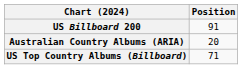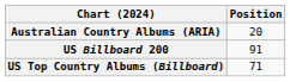rows swapped: Australian Country Albums (ARIA) <-> US Billboard 200
